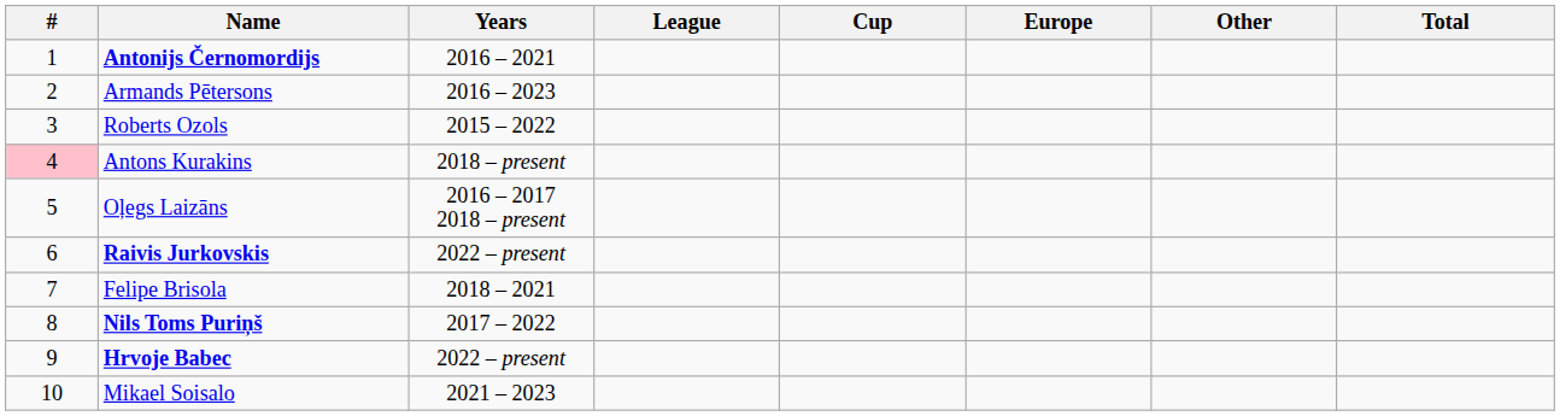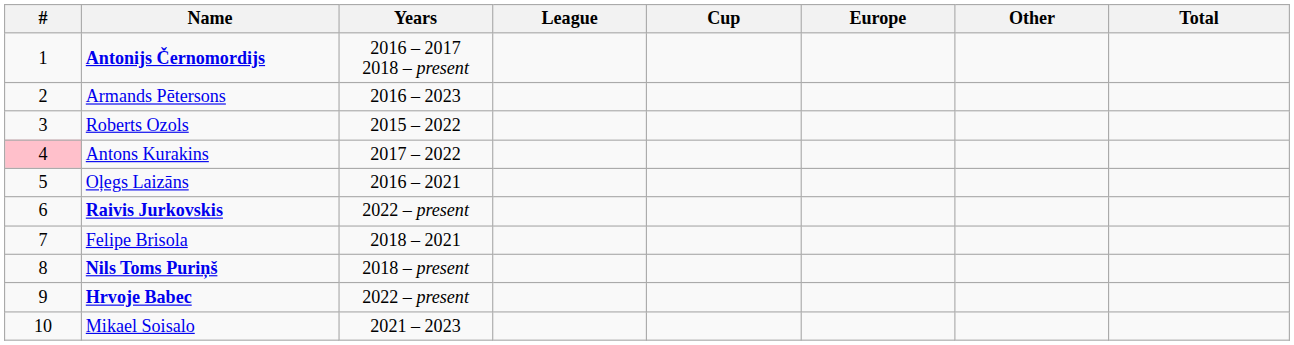Antonijs Černomordijs | Years: 2016 – 2021 -> 2016 – 2017 2018 – present
Antons Kurakins | Years: 2018 – present -> 2017 – 2022
Oļegs Laizāns | Years: 2016 – 2017 2018 – present -> 2016 – 2021
Nils Toms Puriņš | Years: 2017 – 2022 -> 2018 – present
